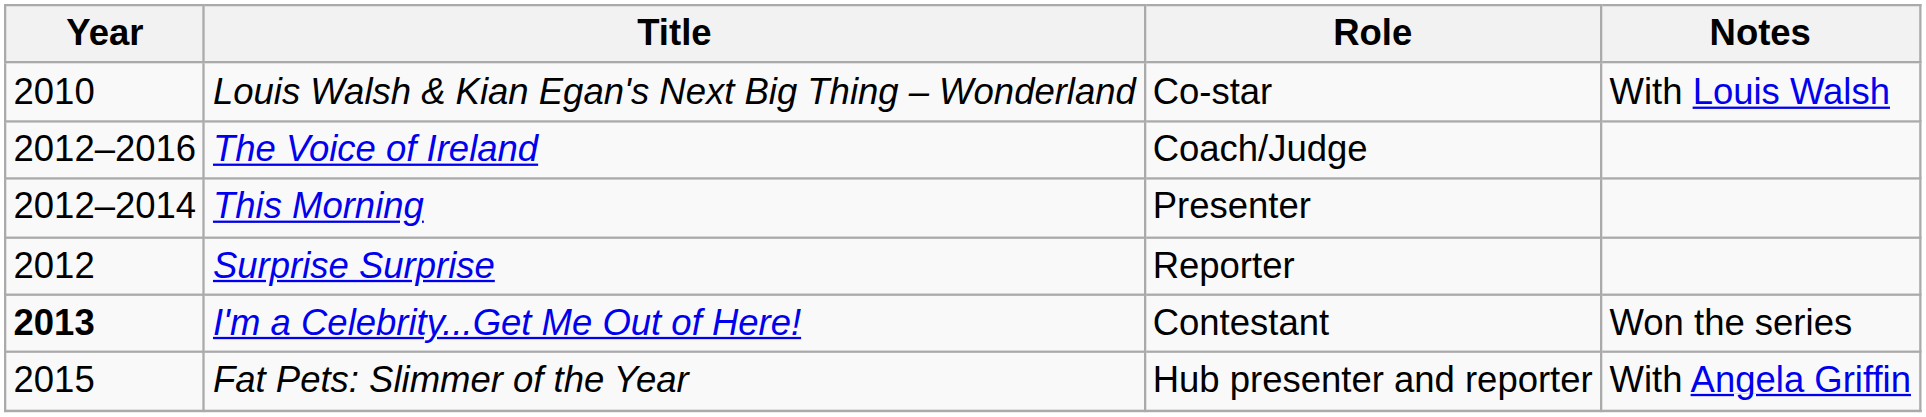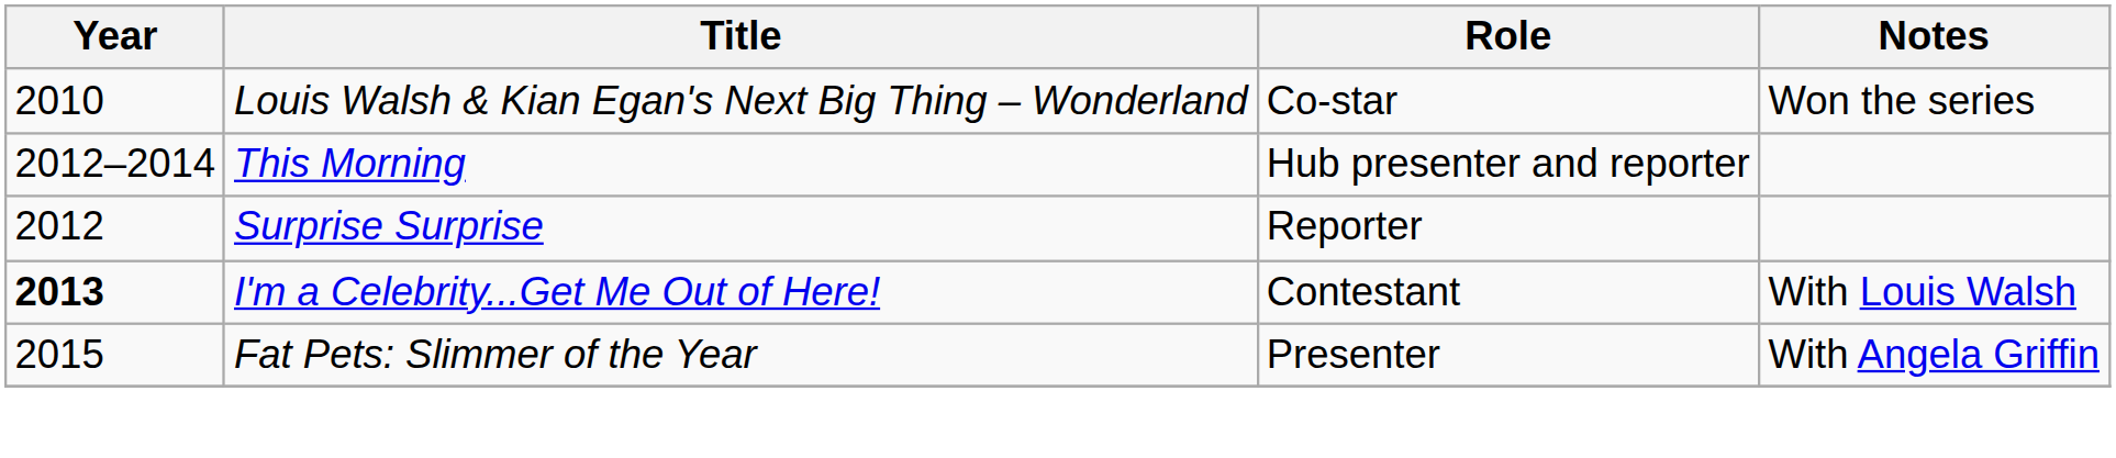Louis Walsh & Kian Egan's Next Big Thing – Wonderland | Notes: With Louis Walsh -> Won the series
- row: 2012–2016 | The Voice of Ireland | Coach/Judge
This Morning | Role: Presenter -> Hub presenter and reporter
I'm a Celebrity...Get Me Out of Here! | Notes: Won the series -> With Louis Walsh
Fat Pets: Slimmer of the Year | Role: Hub presenter and reporter -> Presenter
